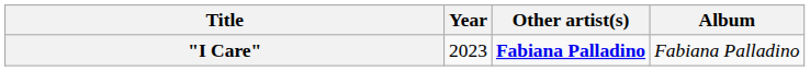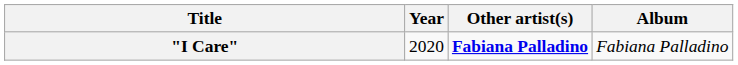"I Care" | Year: 2023 -> 2020
